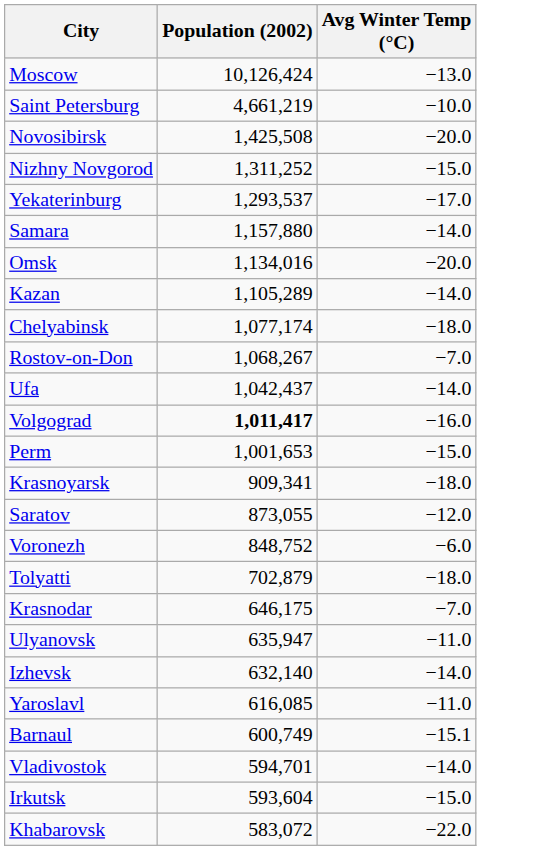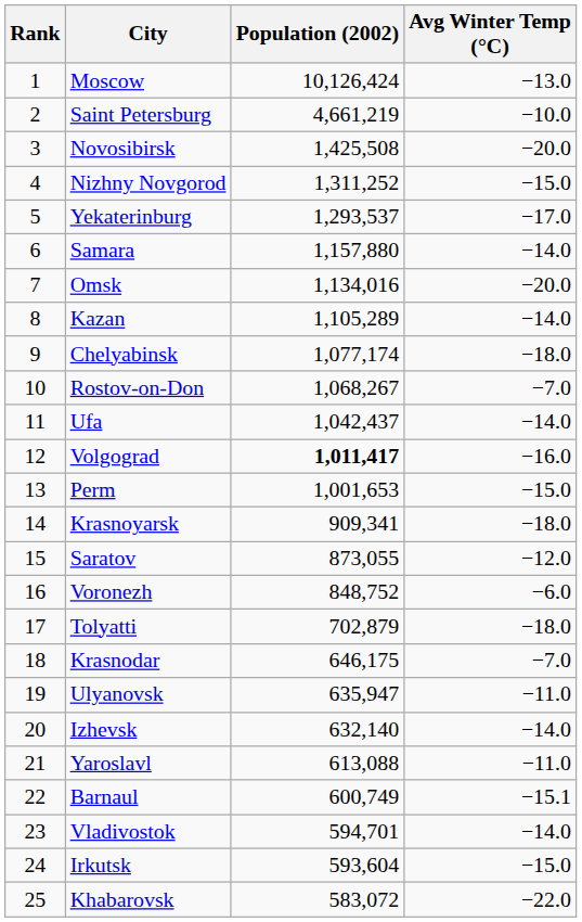+ column: Rank | 1 | 2 | 3 | 4 | 5 | 6 | 7 | 8 | 9 | 10 | 11 | 12 | 13 | 14 | 15 | 16 | 17 | 18 | 19 | 20 | 21 | 22 | 23 | 24 | 25
Yaroslavl | Population (2002): 616,085 -> 613,088
